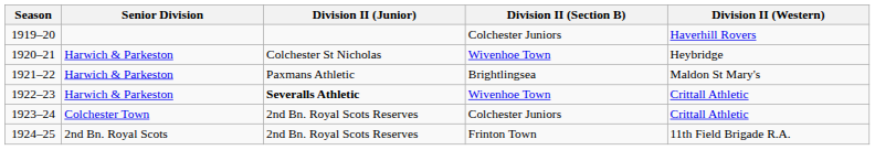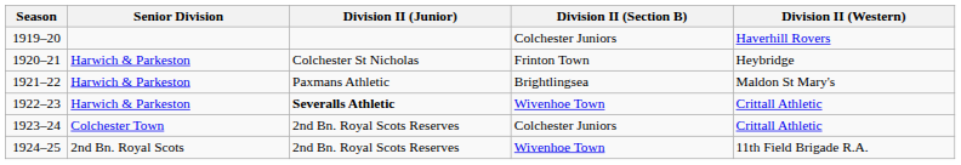1920–21 | Division II (Section B): Wivenhoe Town -> Frinton Town
1924–25 | Division II (Section B): Frinton Town -> Wivenhoe Town
